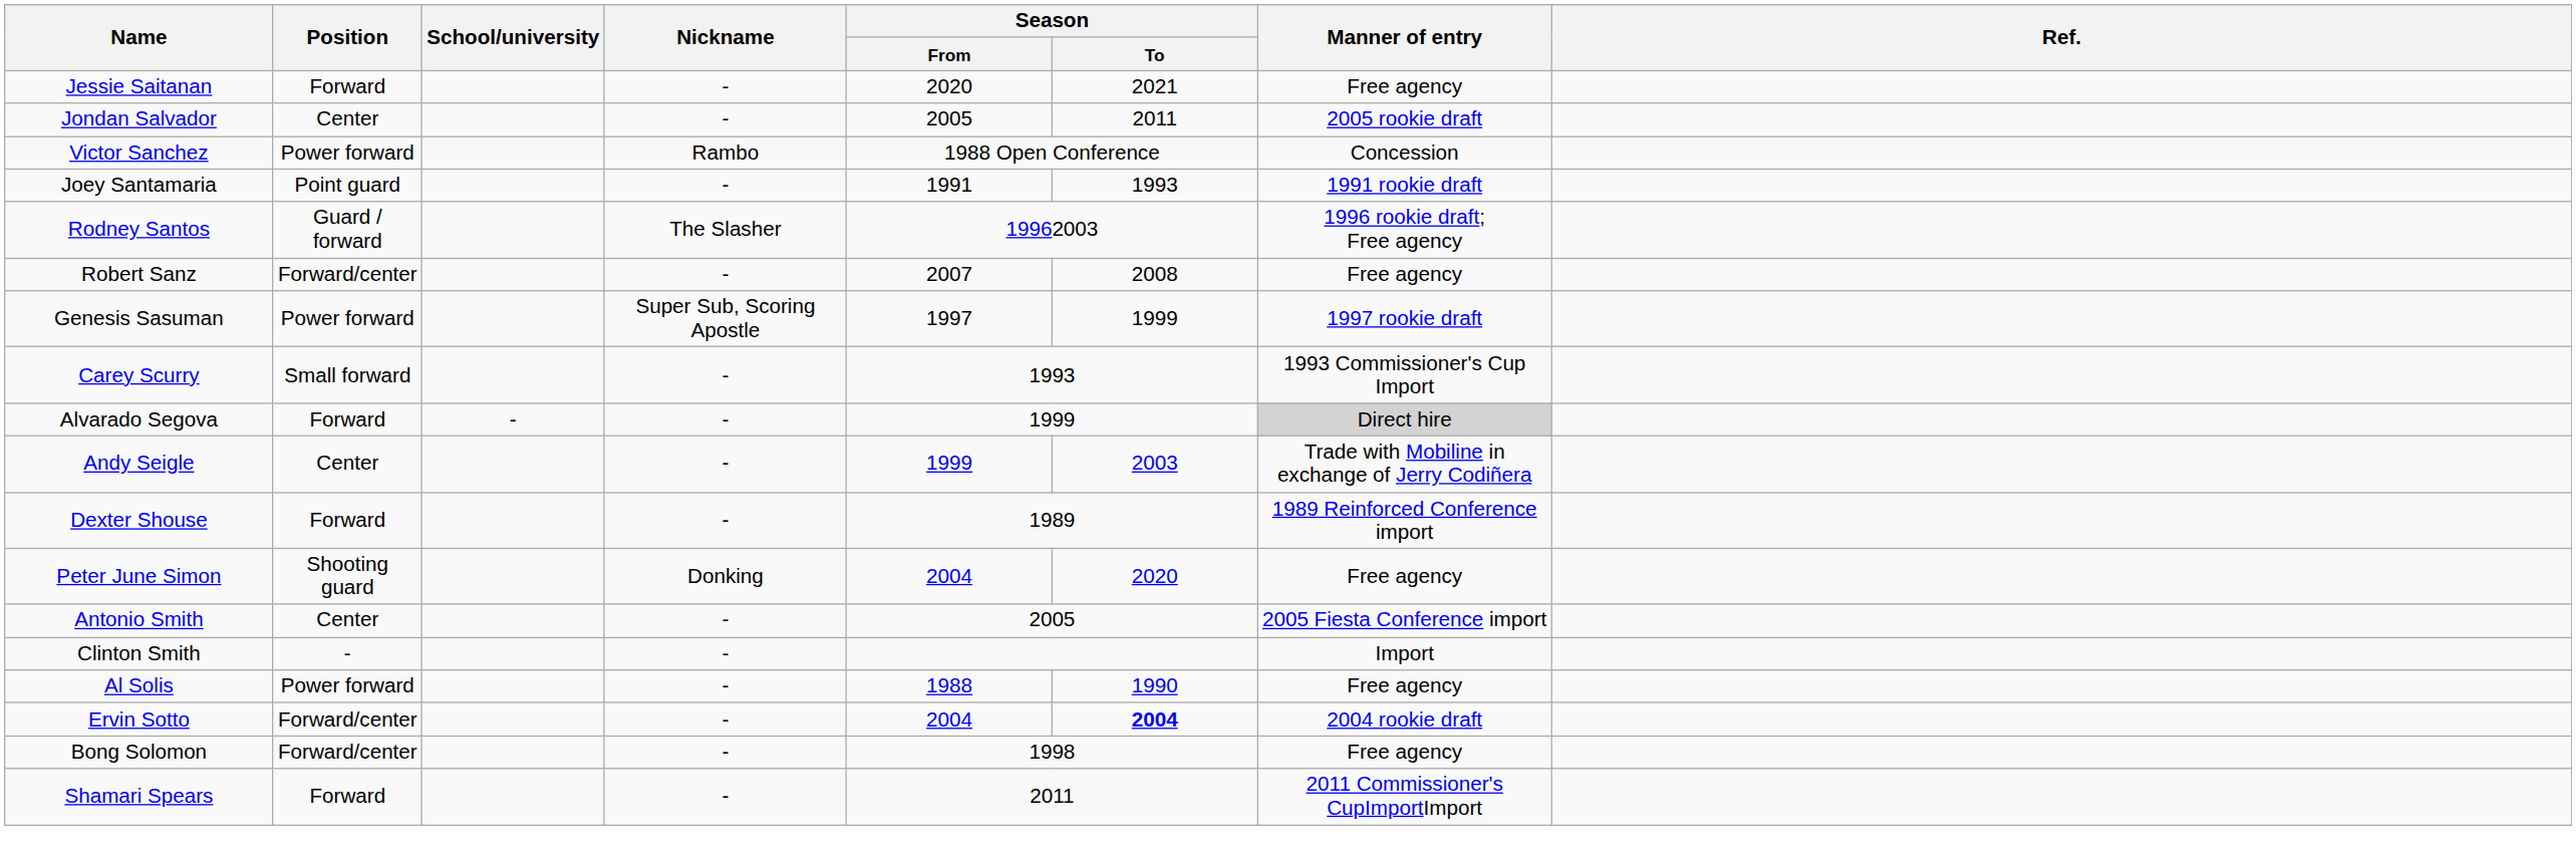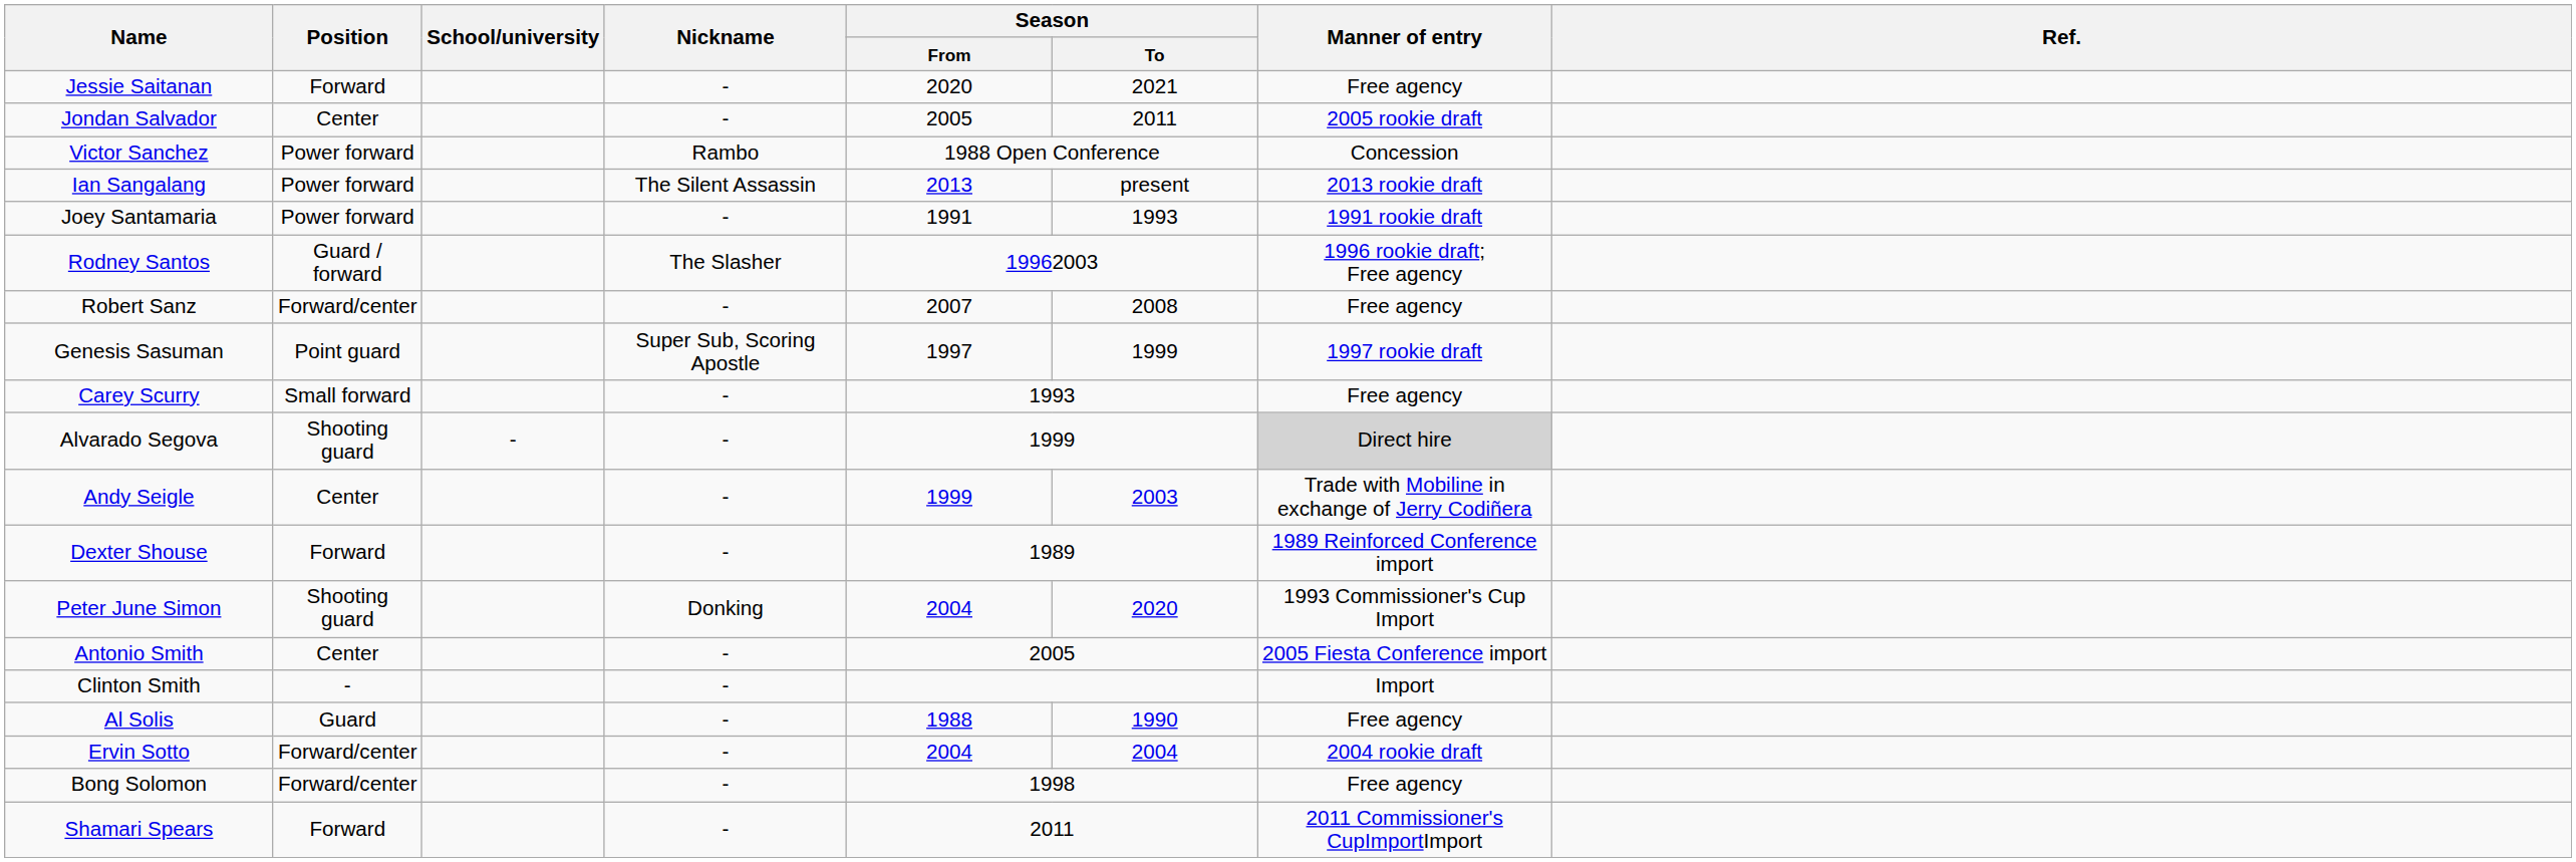+ row: Ian Sangalang | Power forward | The Silent Assassin | 2013 | present | 2013 rookie draft
Joey Santamaria | Position: Point guard -> Power forward
Genesis Sasuman | Position: Power forward -> Point guard
Carey Scurry | Manner of entry: 1993 Commissioner's Cup Import -> Free agency
Alvarado Segova | Position: Forward -> Shooting guard
Peter June Simon | Manner of entry: Free agency -> 1993 Commissioner's Cup Import
Al Solis | Position: Power forward -> Guard
Ervin Sotto | Season / To: bold -> normal
